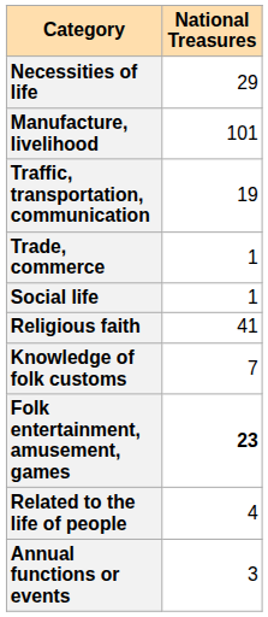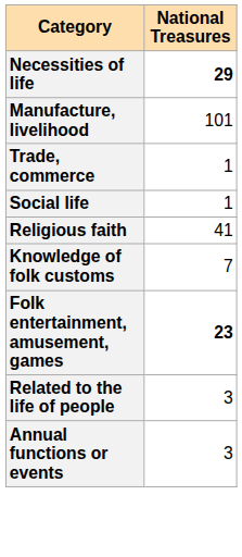Necessities of life | National Treasures: normal -> bold
- row: Traffic, transportation, communication | 19
Related to the life of people | National Treasures: 4 -> 3
